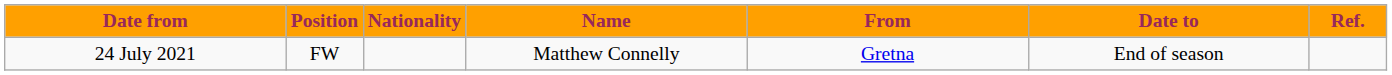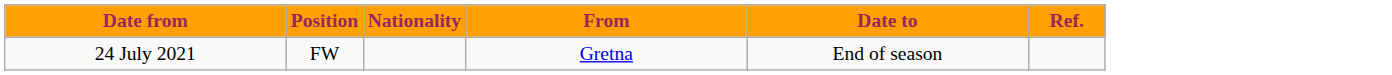- column: Name | Matthew Connelly
